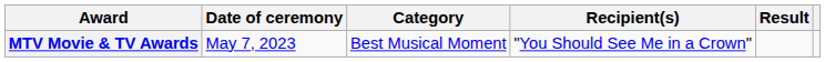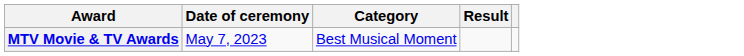- column: Recipient(s) | "You Should See Me in a Crown"
